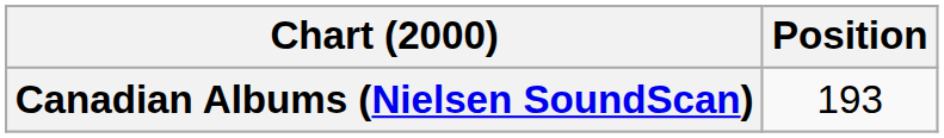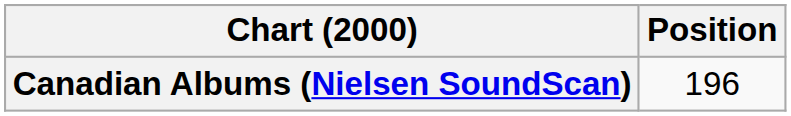Canadian Albums (Nielsen SoundScan) | Position: 193 -> 196
